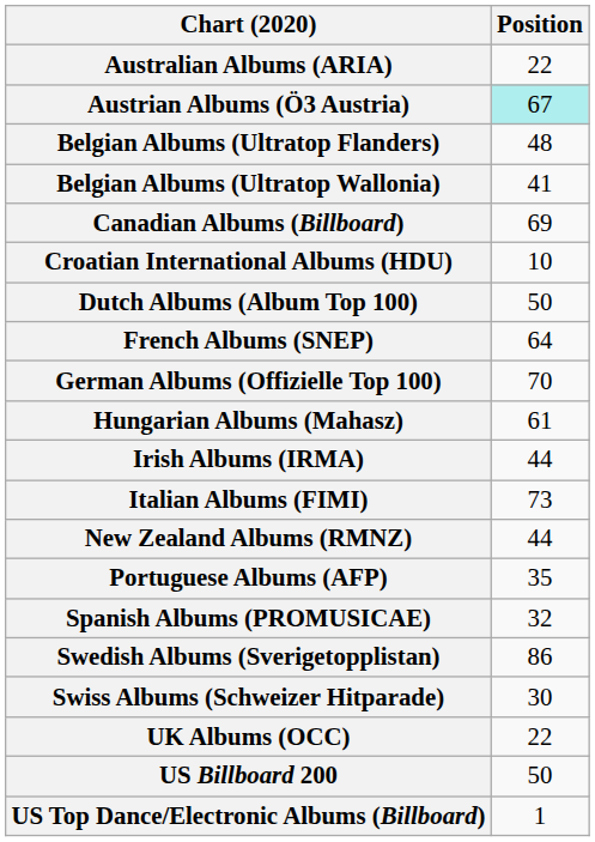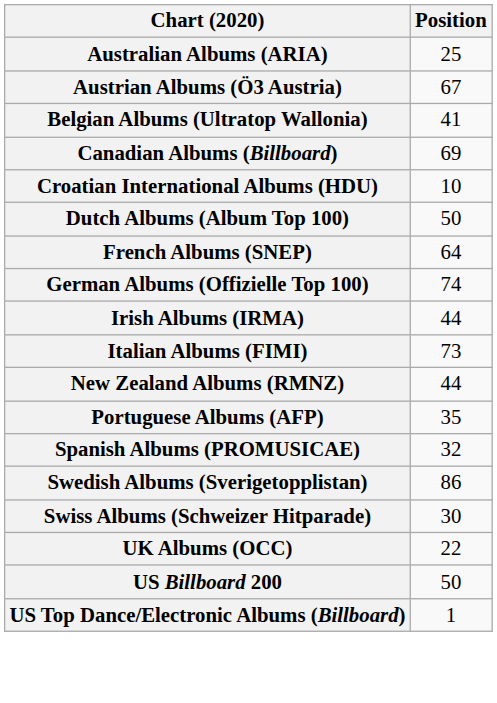Australian Albums (ARIA) | Position: 22 -> 25
Austrian Albums (Ö3 Austria) | Position: paleturquoise background -> no background
- row: Belgian Albums (Ultratop Flanders) | 48
German Albums (Offizielle Top 100) | Position: 70 -> 74
- row: Hungarian Albums (Mahasz) | 61
